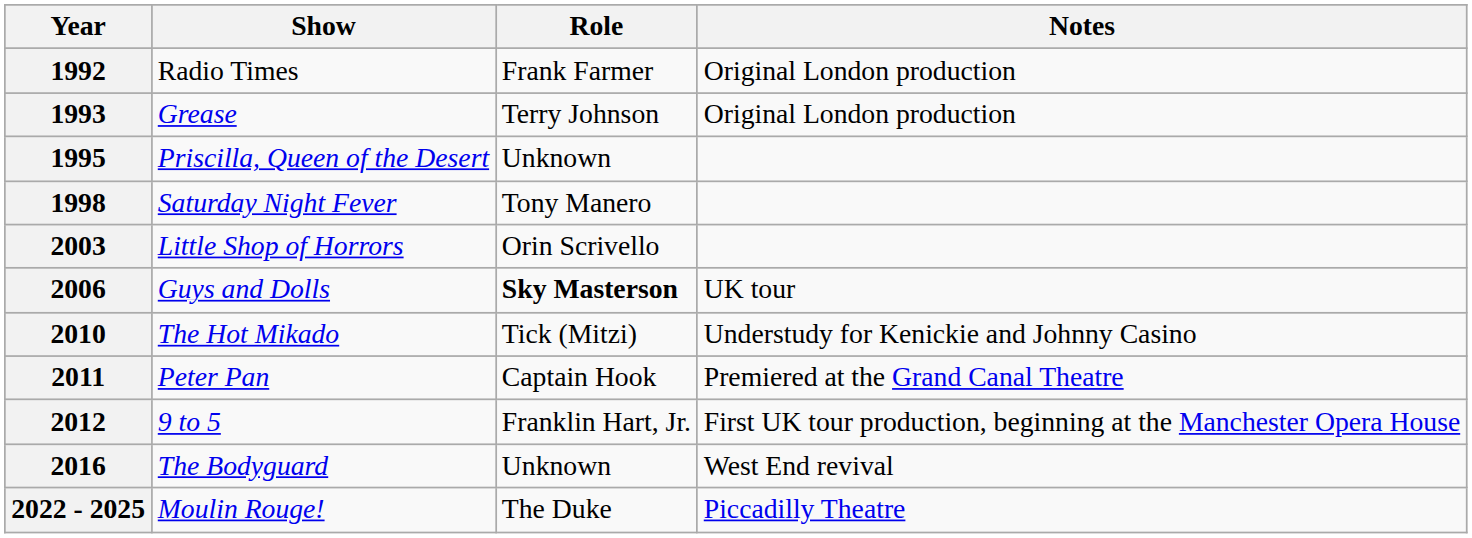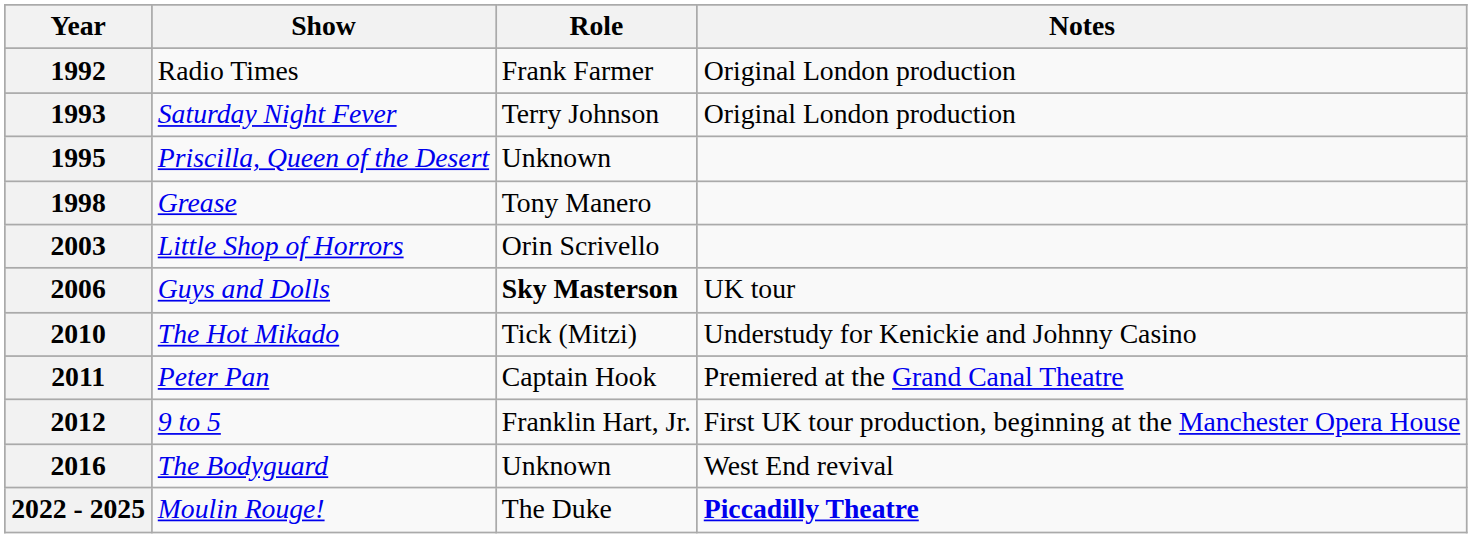1993 | Show: Grease -> Saturday Night Fever
1998 | Show: Saturday Night Fever -> Grease
2022 - 2025 | Notes: normal -> bold
